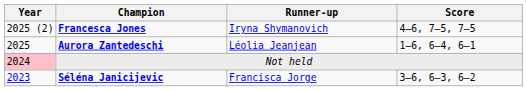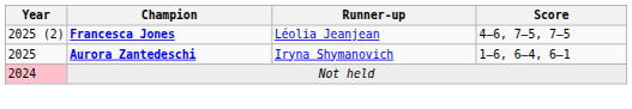Francesca Jones | Runner-up: Iryna Shymanovich -> Léolia Jeanjean
Aurora Zantedeschi | Runner-up: Léolia Jeanjean -> Iryna Shymanovich
- row: 2023 | Séléna Janicijevic | Francisca Jorge | 3–6, 6–3, 6–2
